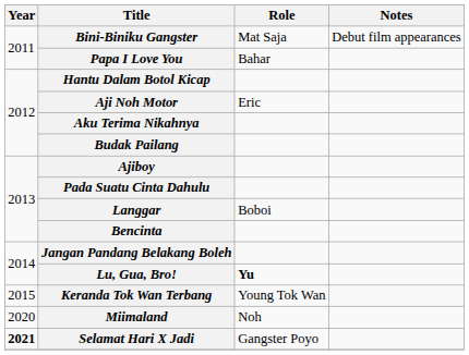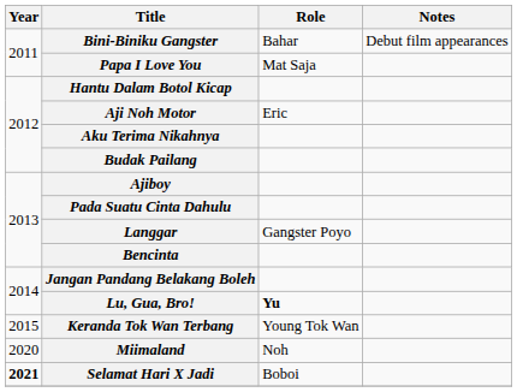Bini-Biniku Gangster | Role: Mat Saja -> Bahar
Papa I Love You | Role: Bahar -> Mat Saja
Langgar | Role: Boboi -> Gangster Poyo
Selamat Hari X Jadi | Role: Gangster Poyo -> Boboi
